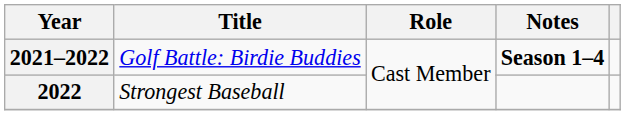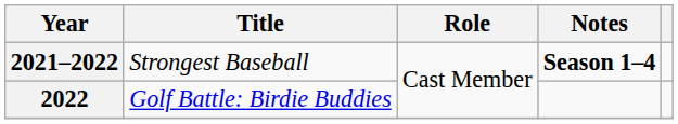2021–2022 | Title: Golf Battle: Birdie Buddies -> Strongest Baseball
2022 | Title: Strongest Baseball -> Golf Battle: Birdie Buddies
